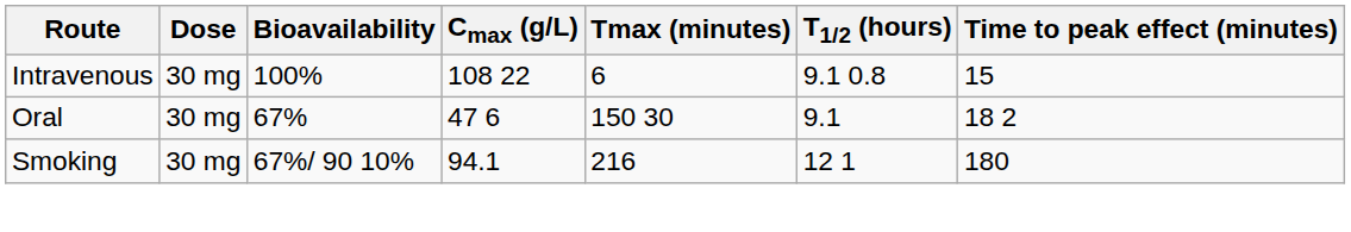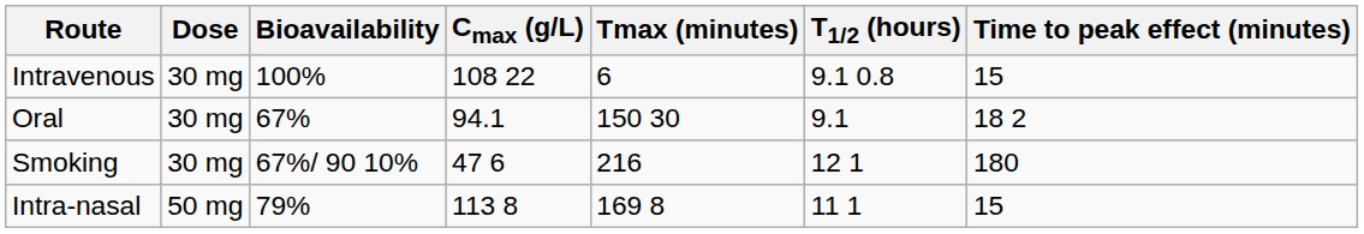Oral | Cmax (g/L): 47 6 -> 94.1
Smoking | Cmax (g/L): 94.1 -> 47 6
+ row: Intra-nasal | 50 mg | 79% | 113 8 | 169 8 | 11 1 | 15
